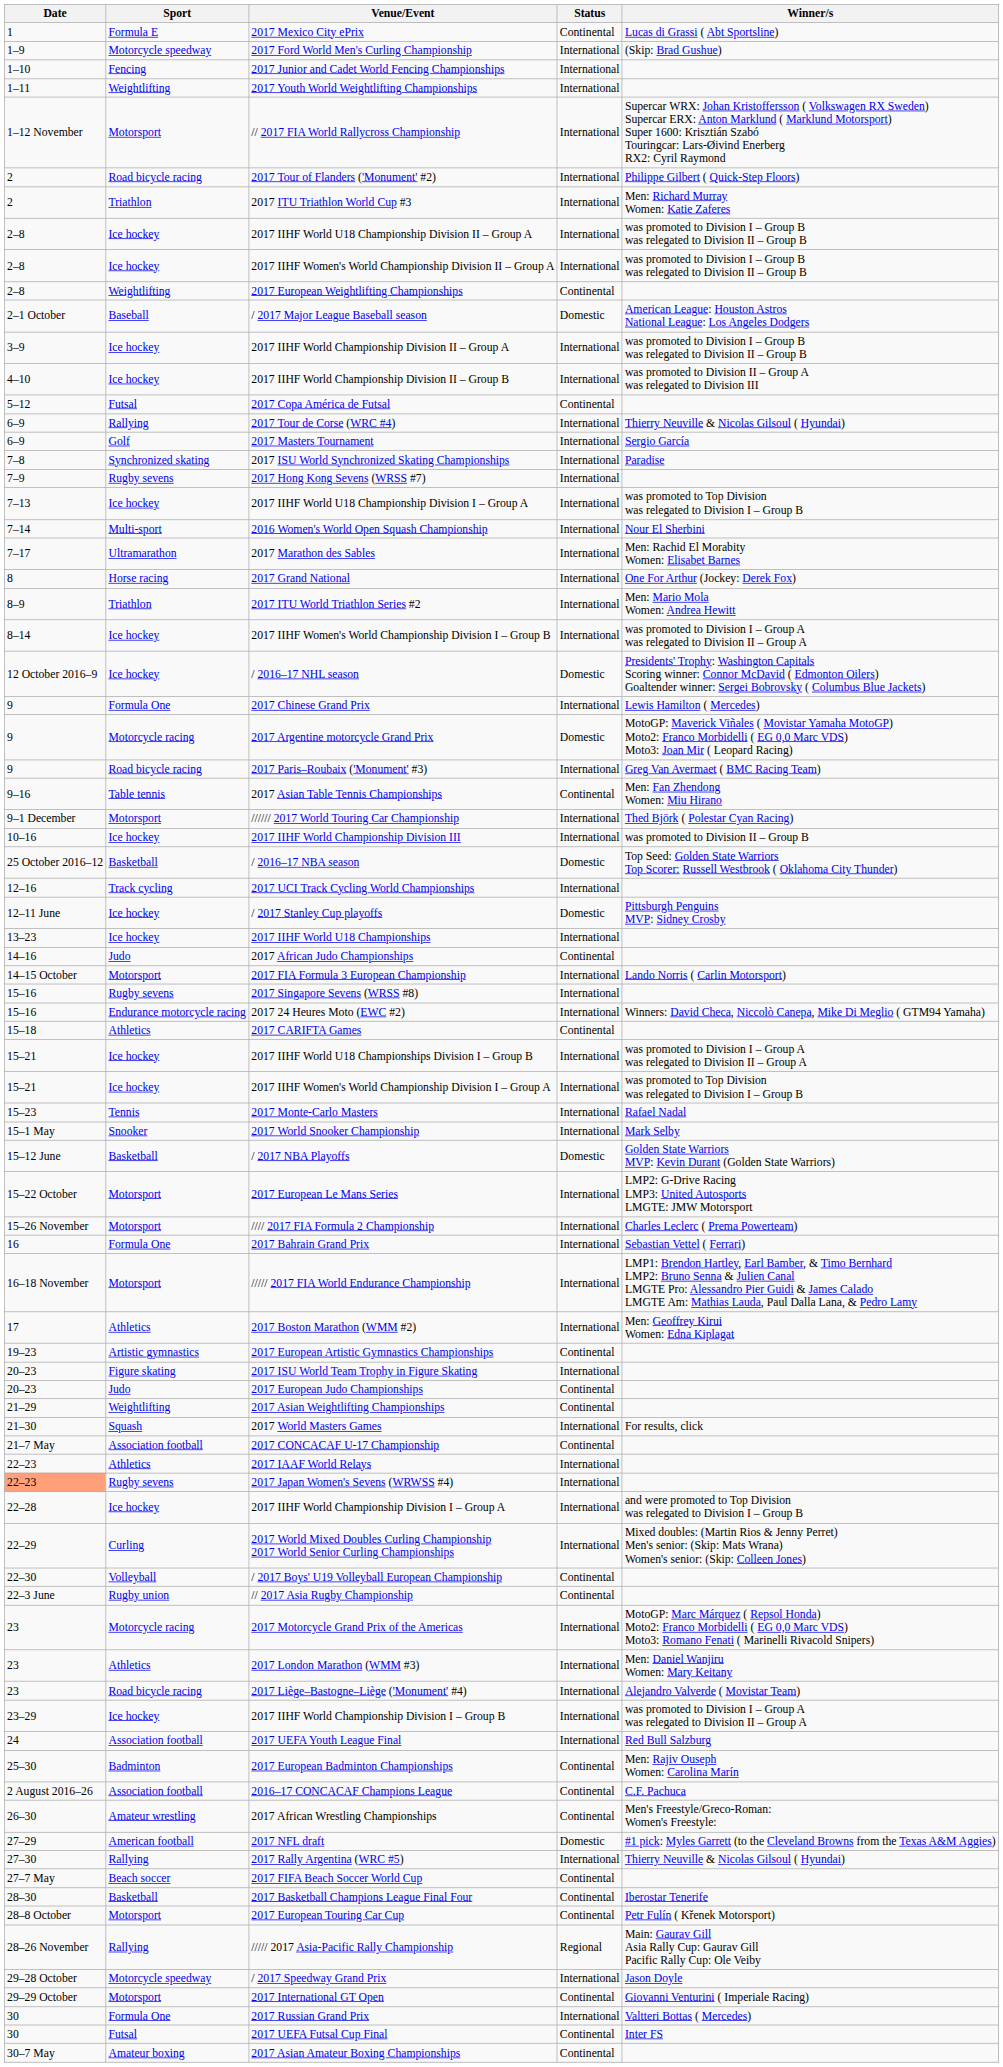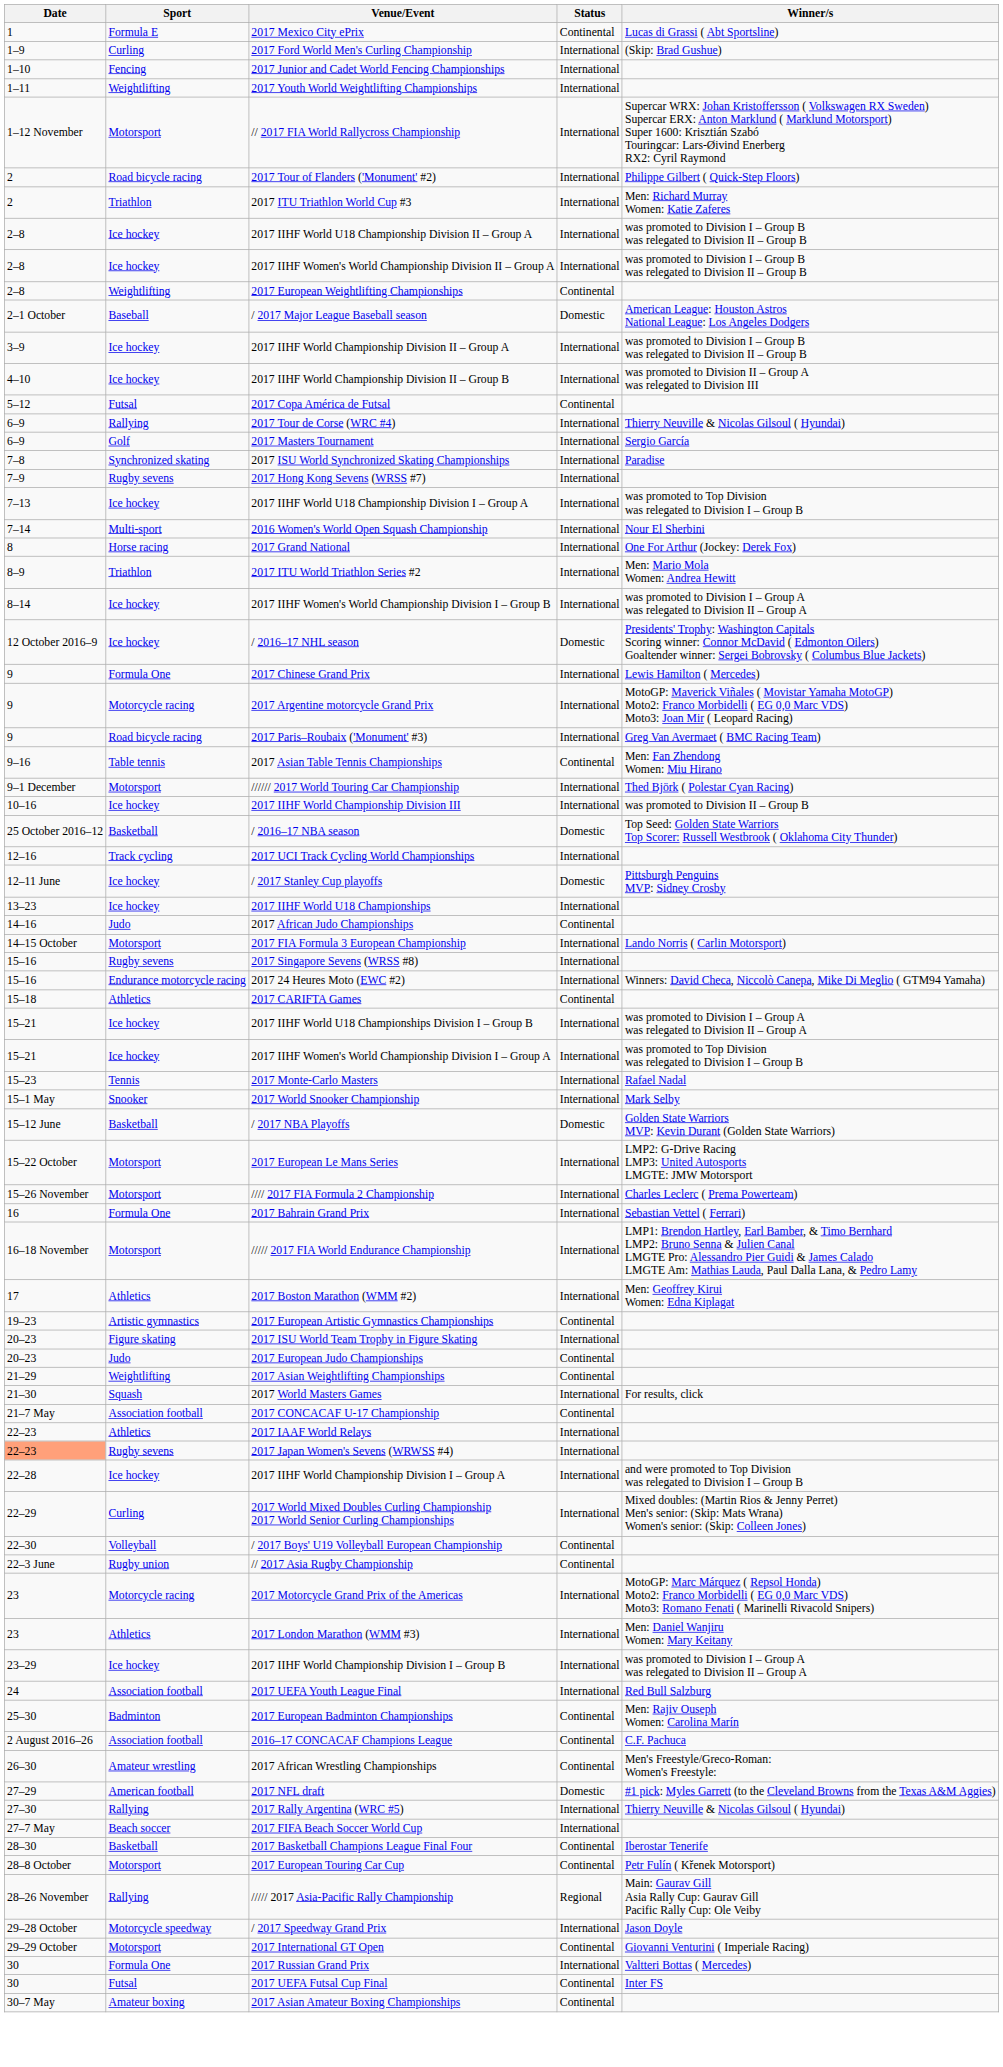2017 Ford World Men's Curling Championship | Sport: Motorcycle speedway -> Curling
- row: 7–17 | Ultramarathon | 2017 Marathon des Sables | International | Men: Rachid El Morabity Women: Elisabet Barnes
2017 Argentine motorcycle Grand Prix | Status: Domestic -> International
- row: 23 | Road bicycle racing | 2017 Liège–Bastogne–Liège ('Monument' #4) | International | Alejandro Valverde ( Movistar Team)
2017 FIFA Beach Soccer World Cup | Status: Continental -> International
